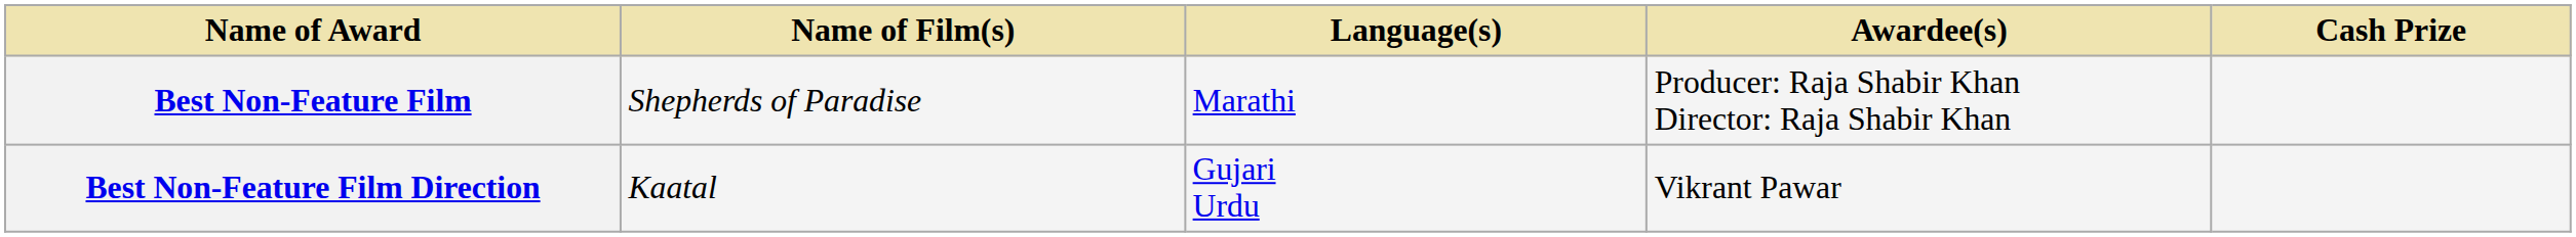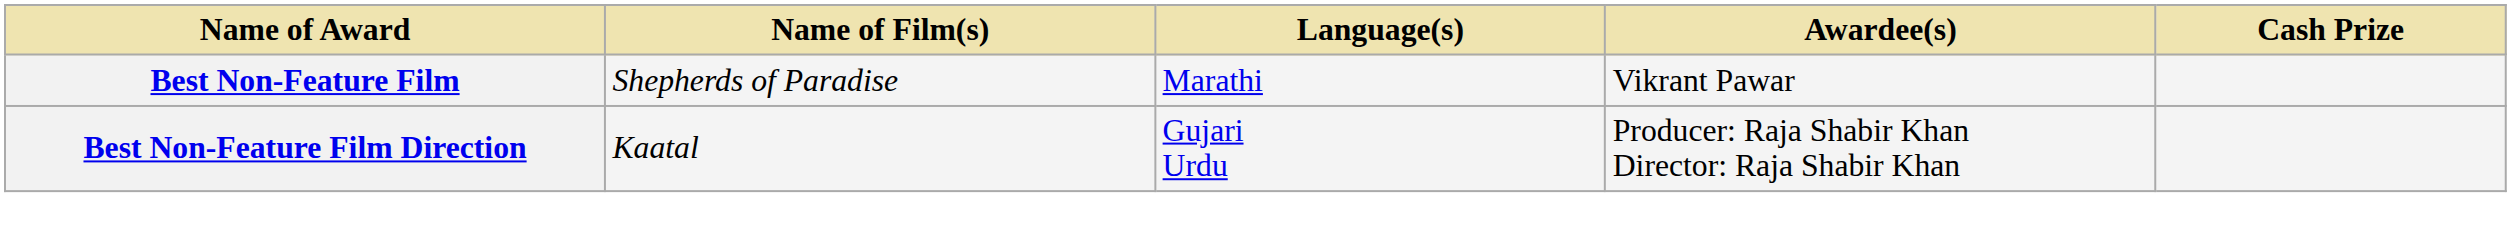Best Non-Feature Film | Awardee(s): Producer: Raja Shabir Khan Director: Raja Shabir Khan -> Vikrant Pawar
Best Non-Feature Film Direction | Awardee(s): Vikrant Pawar -> Producer: Raja Shabir Khan Director: Raja Shabir Khan
